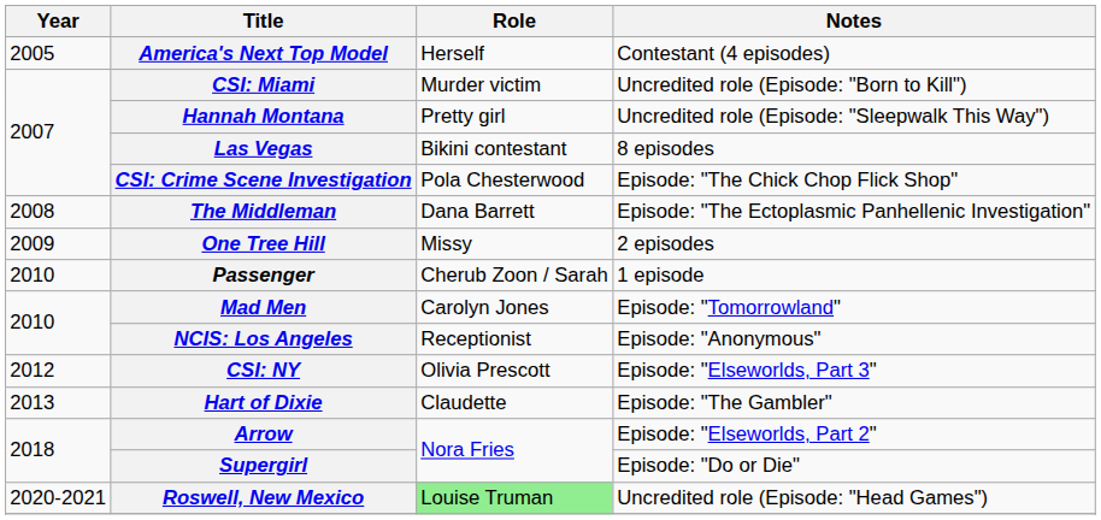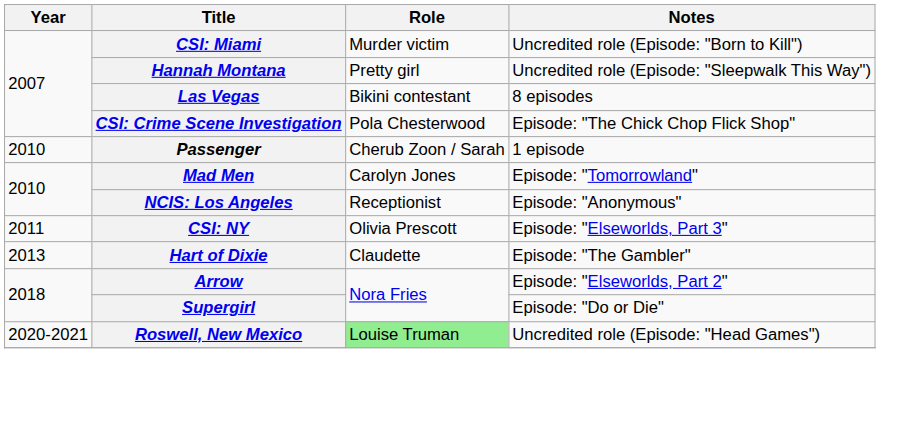- row: 2005 | America's Next Top Model | Herself | Contestant (4 episodes)
- row: 2008 | The Middleman | Dana Barrett | Episode: "The Ectoplasmic Panhellenic Investigation"
- row: 2009 | One Tree Hill | Missy | 2 episodes
CSI: NY | Year: 2012 -> 2011
